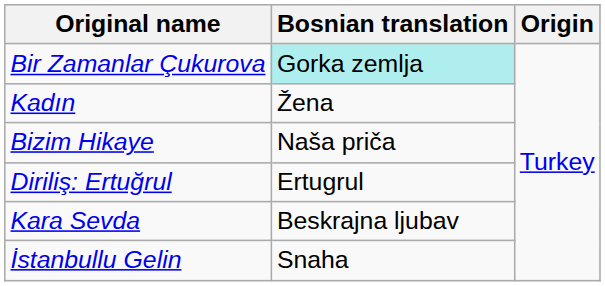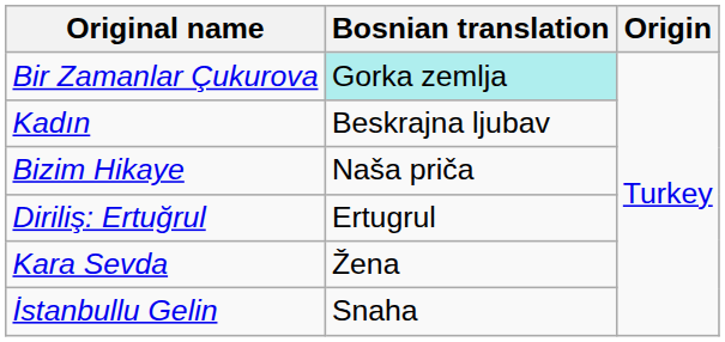Kadın | Bosnian translation: Žena -> Beskrajna ljubav
Kara Sevda | Bosnian translation: Beskrajna ljubav -> Žena
